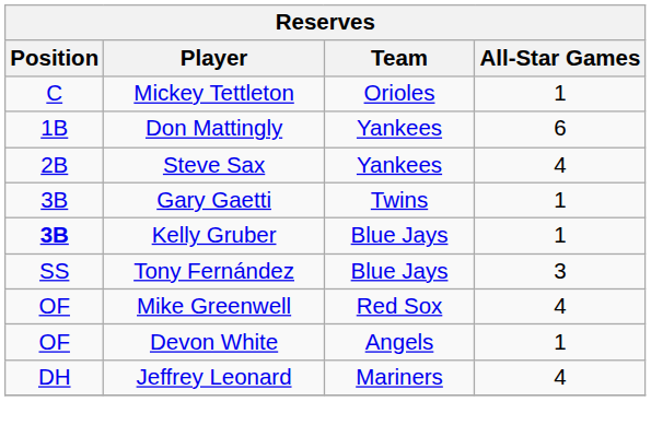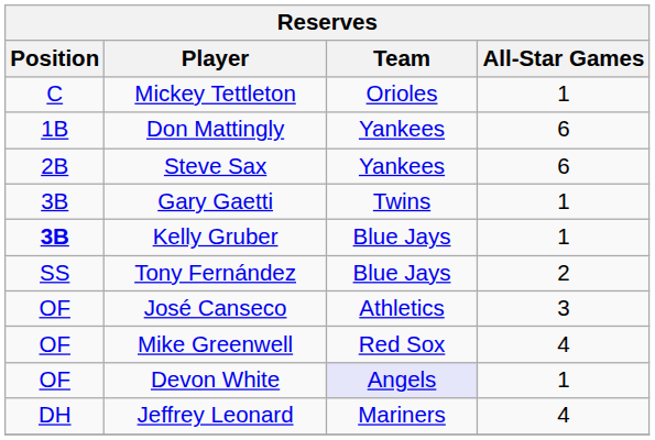Steve Sax | All-Star Games: 4 -> 6
Tony Fernández | All-Star Games: 3 -> 2
+ row: OF | José Canseco | Athletics | 3
Devon White | Team: no background -> lavender background
